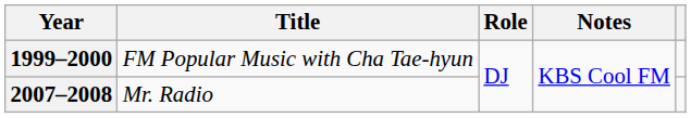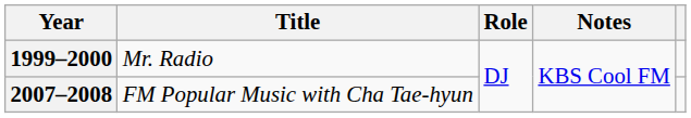1999–2000 | Title: FM Popular Music with Cha Tae-hyun -> Mr. Radio
2007–2008 | Title: Mr. Radio -> FM Popular Music with Cha Tae-hyun
